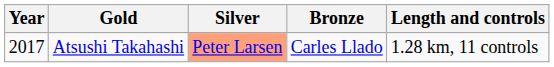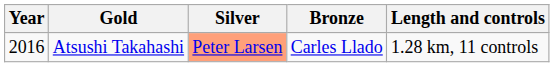Atsushi Takahashi | Year: 2017 -> 2016
